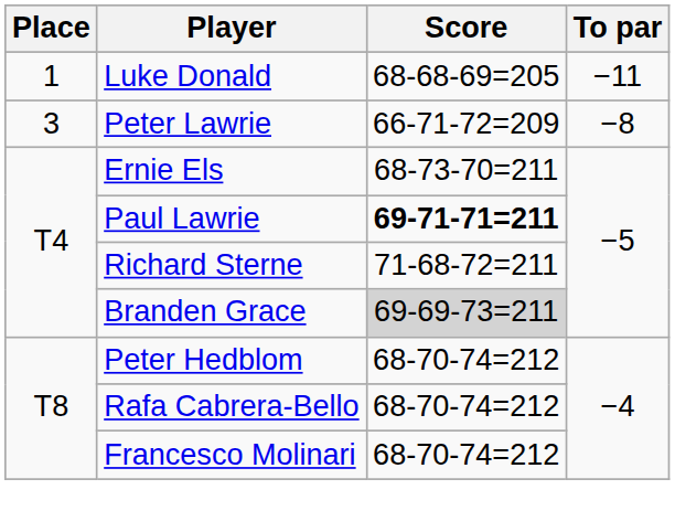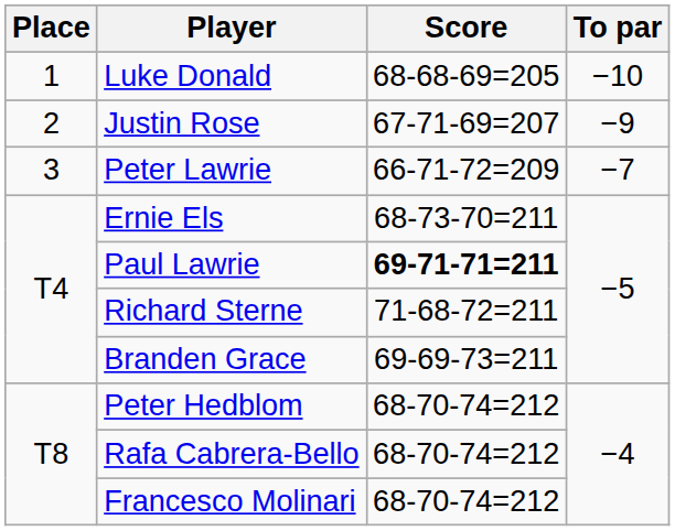Luke Donald | To par: −11 -> −10
+ row: 2 | Justin Rose | 67-71-69=207 | −9
Peter Lawrie | To par: −8 -> −7
Branden Grace | Score: lightgrey background -> no background
